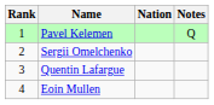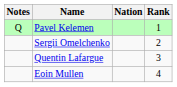columns swapped: Rank <-> Notes
